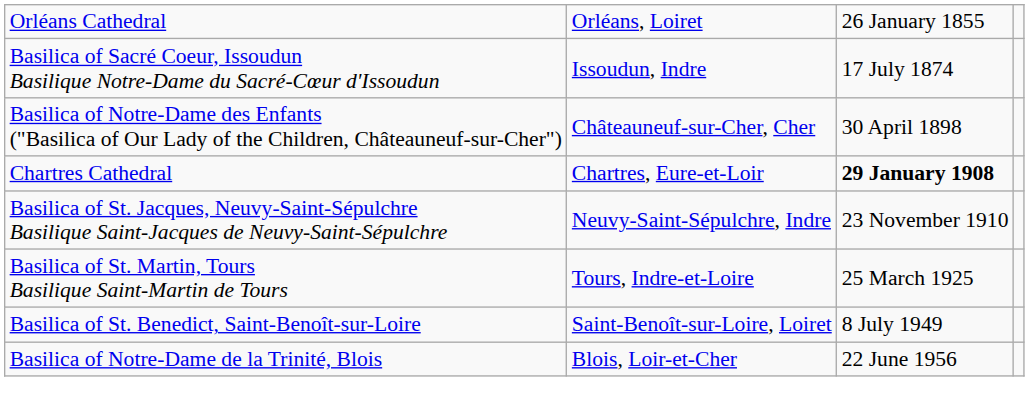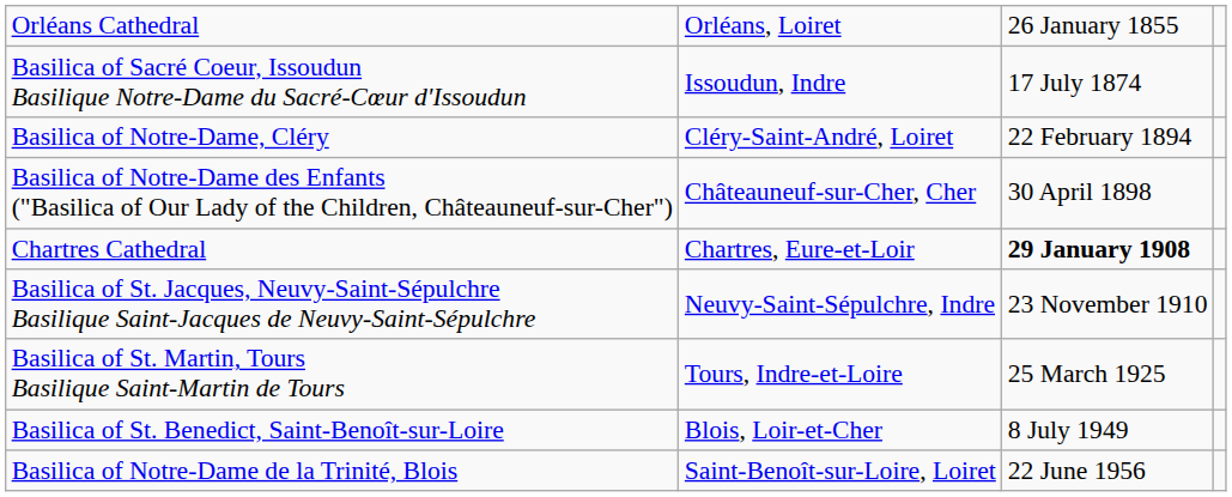+ row: Basilica of Notre-Dame, Cléry | Cléry-Saint-André, Loiret | 22 February 1894
Basilica of St. Benedict, Saint-Benoît-sur-Loire | column 2: Saint-Benoît-sur-Loire, Loiret -> Blois, Loir-et-Cher
Basilica of Notre-Dame de la Trinité, Blois | column 2: Blois, Loir-et-Cher -> Saint-Benoît-sur-Loire, Loiret
